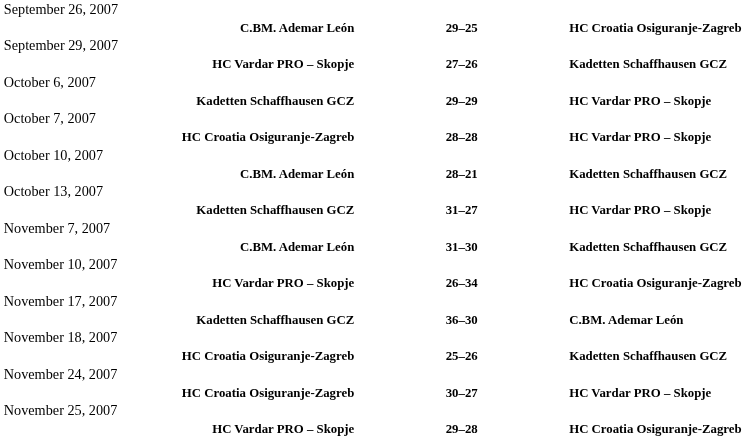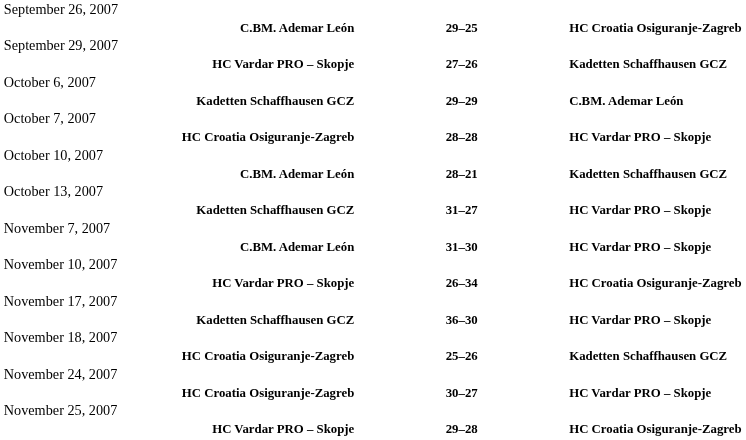Kadetten Schaffhausen GCZ / 29–29 | column 3: HC Vardar PRO – Skopje -> C.BM. Ademar León
C.BM. Ademar León / 31–30 | column 3: Kadetten Schaffhausen GCZ -> HC Vardar PRO – Skopje
Kadetten Schaffhausen GCZ / 36–30 | column 3: C.BM. Ademar León -> HC Vardar PRO – Skopje
